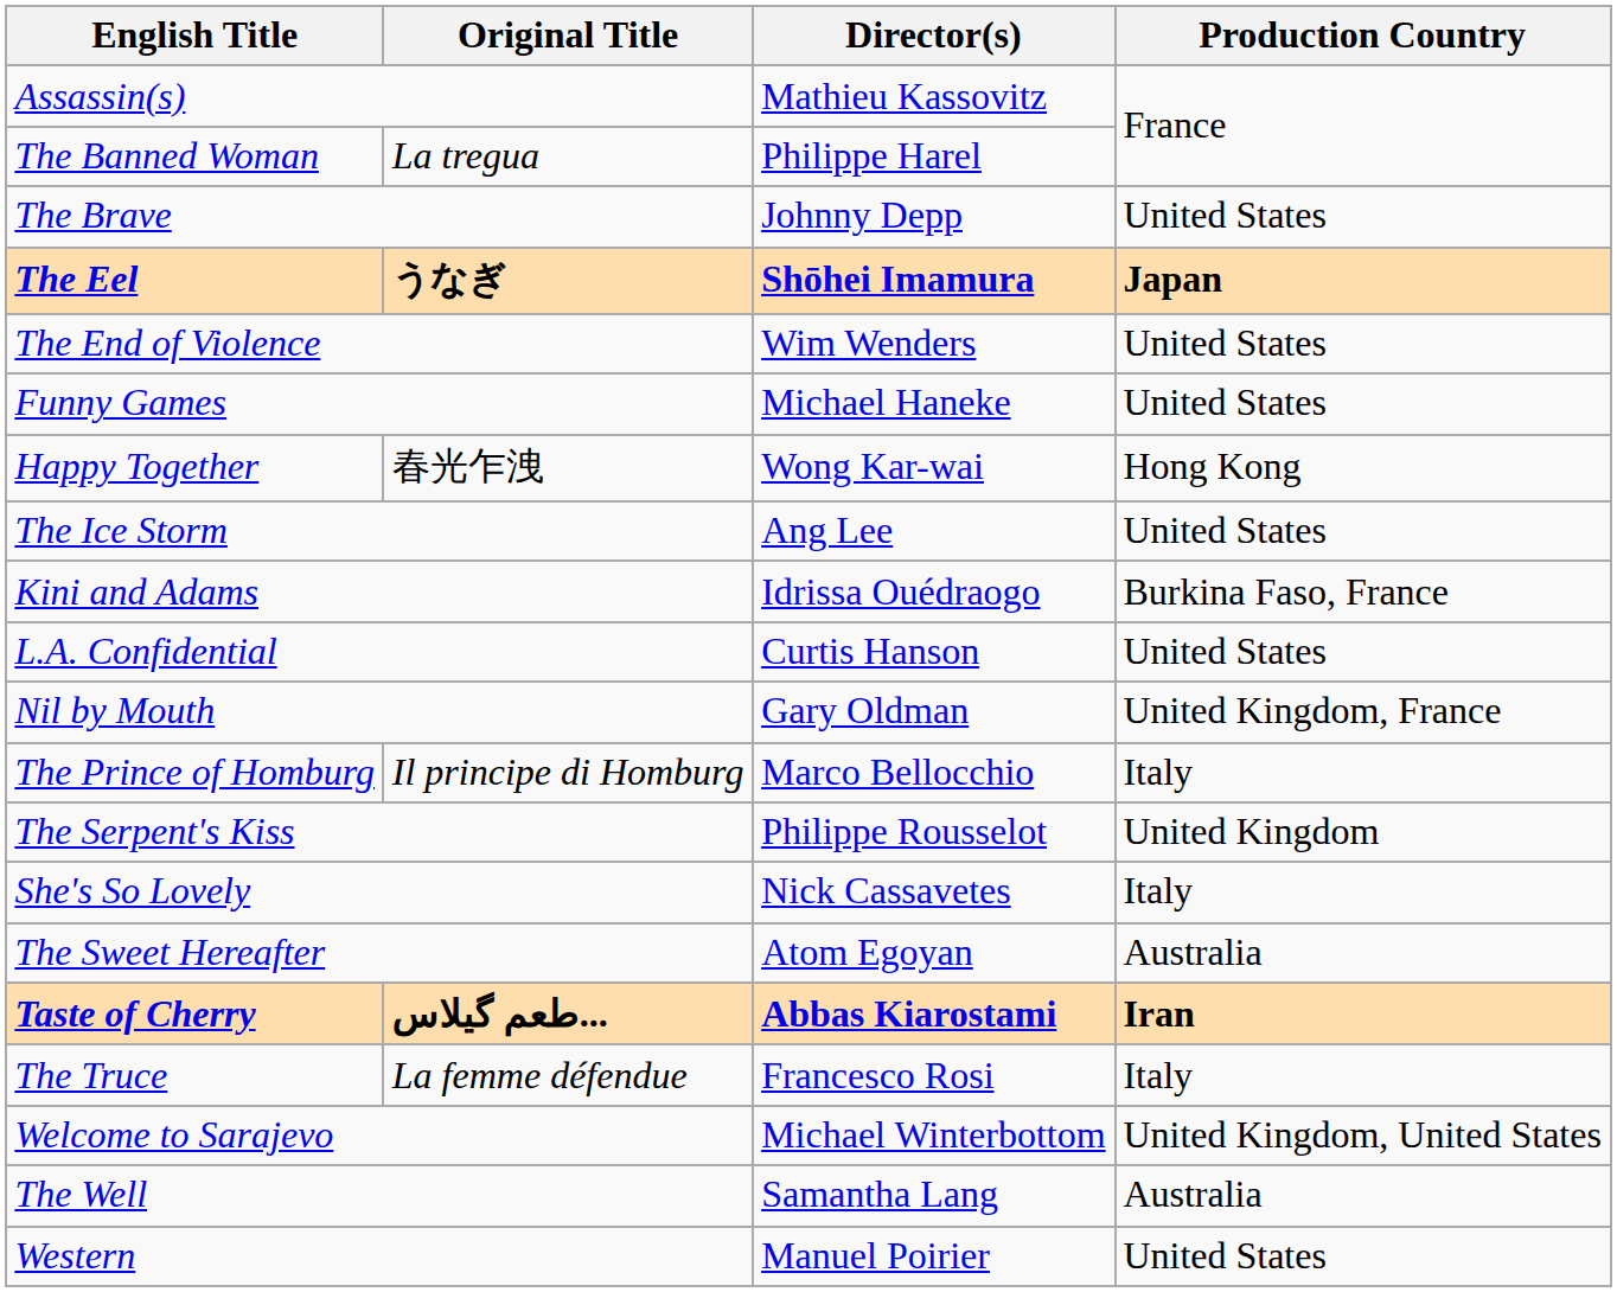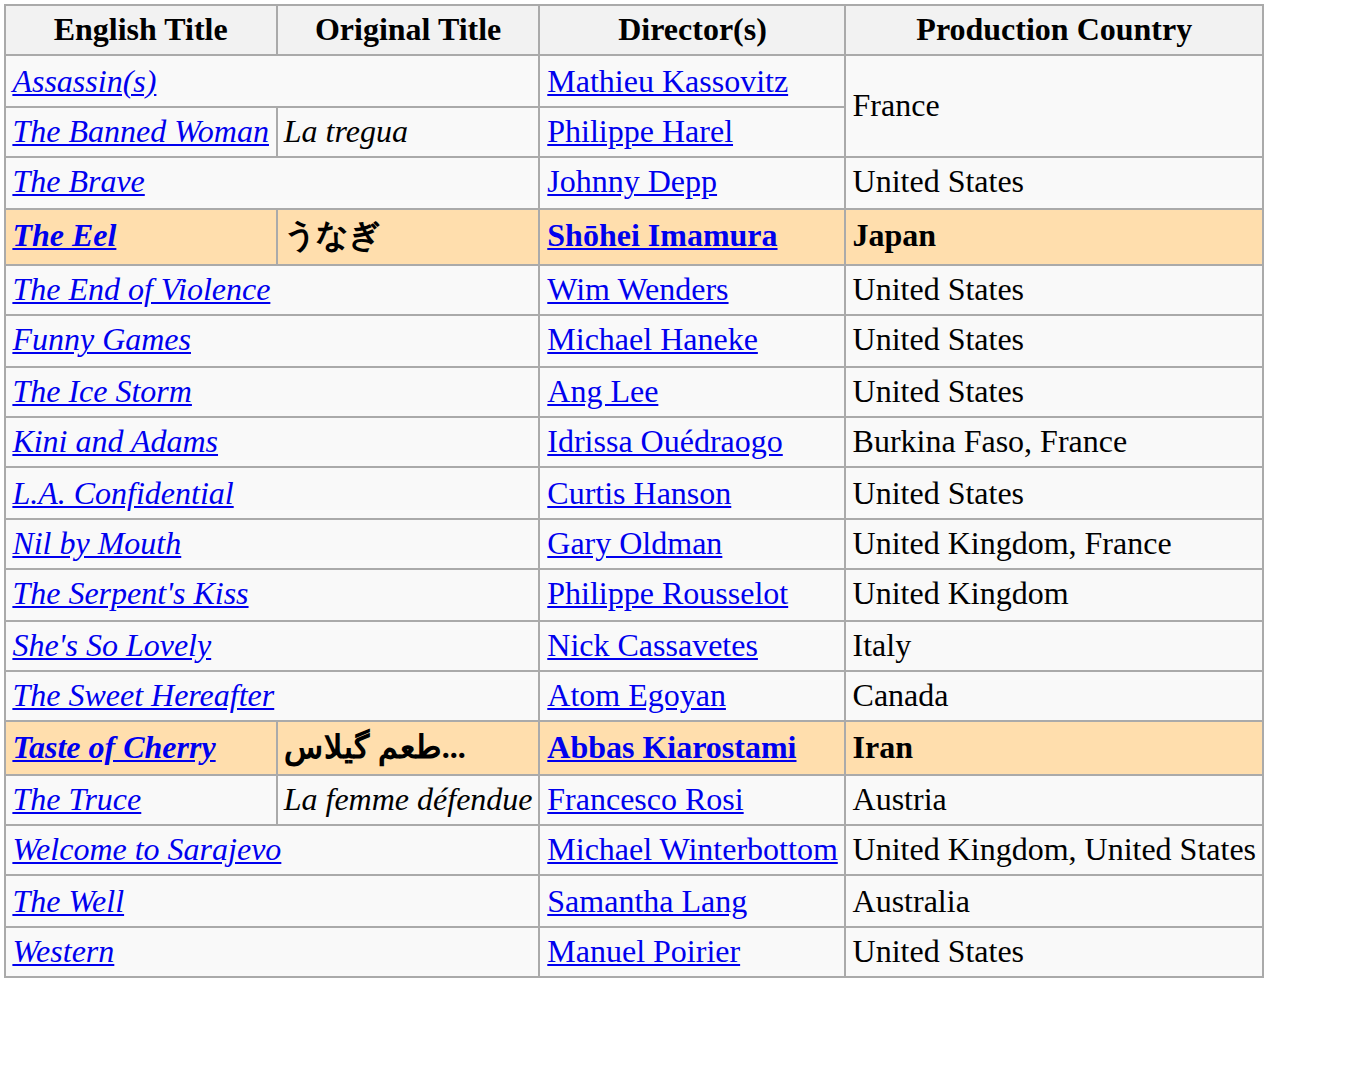- row: Happy Together | 春光乍洩 | Wong Kar-wai | Hong Kong
- row: The Prince of Homburg | Il principe di Homburg | Marco Bellocchio | Italy
The Sweet Hereafter | Production Country: Australia -> Canada
The Truce | Production Country: Italy -> Austria
